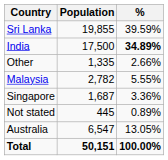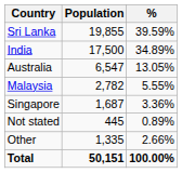India | %: bold -> normal
rows swapped: Australia <-> Other
